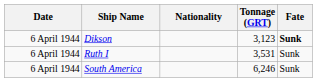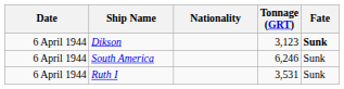rows swapped: Ruth I <-> South America
